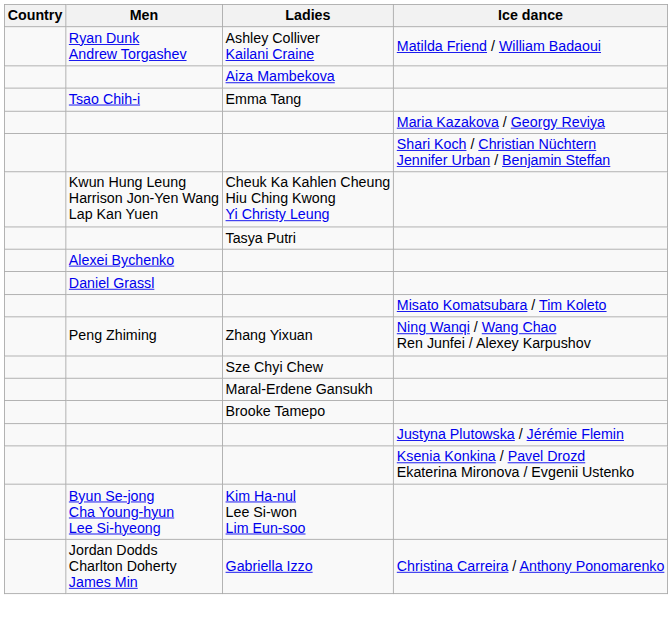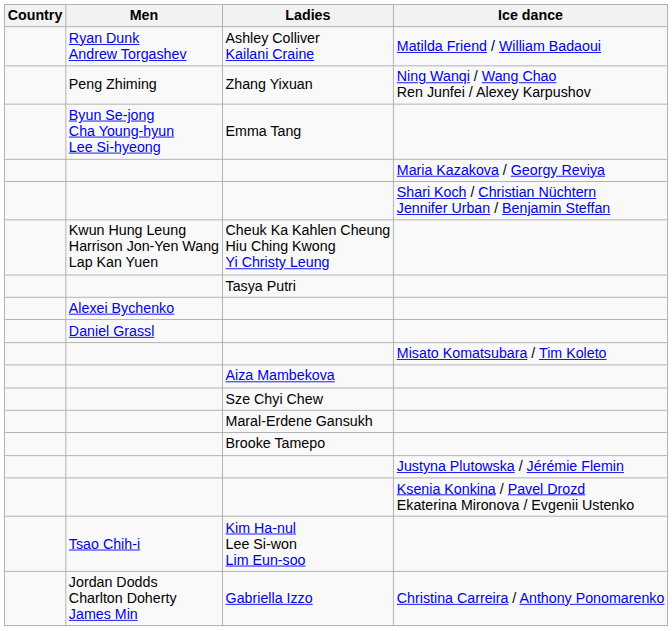rows swapped: Zhang Yixuan <-> Aiza Mambekova
Emma Tang | Men: Tsao Chih-i -> Byun Se-jong Cha Young-hyun Lee Si-hyeong
Kim Ha-nul Lee Si-won Lim Eun-soo | Men: Byun Se-jong Cha Young-hyun Lee Si-hyeong -> Tsao Chih-i
